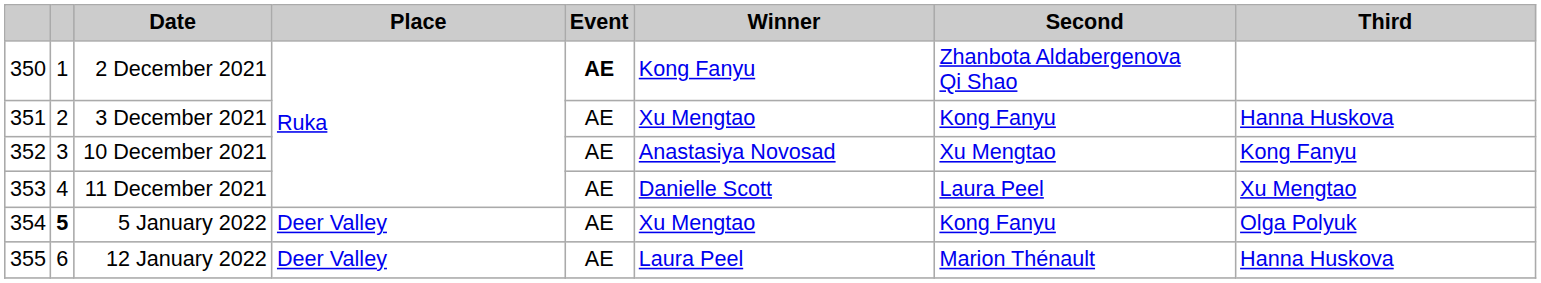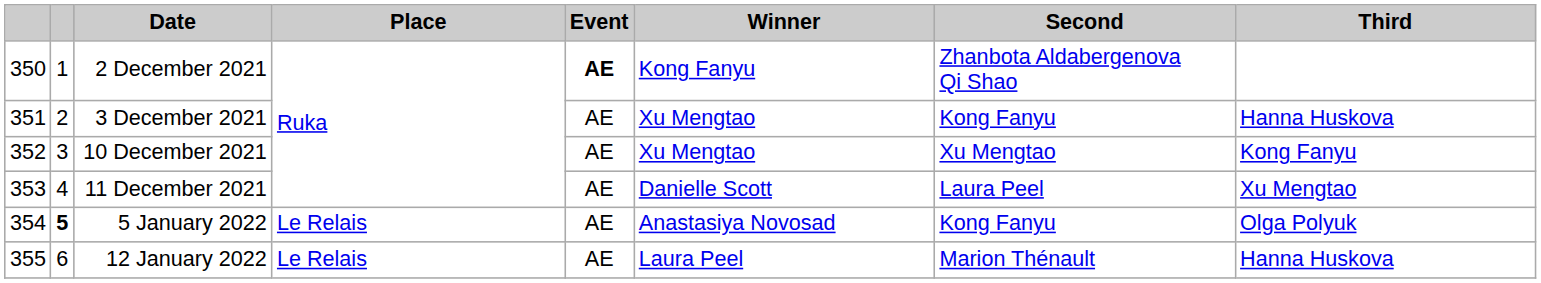10 December 2021 | Winner: Anastasiya Novosad -> Xu Mengtao
5 January 2022 | Place: Deer Valley -> Le Relais
5 January 2022 | Winner: Xu Mengtao -> Anastasiya Novosad
12 January 2022 | Place: Deer Valley -> Le Relais
